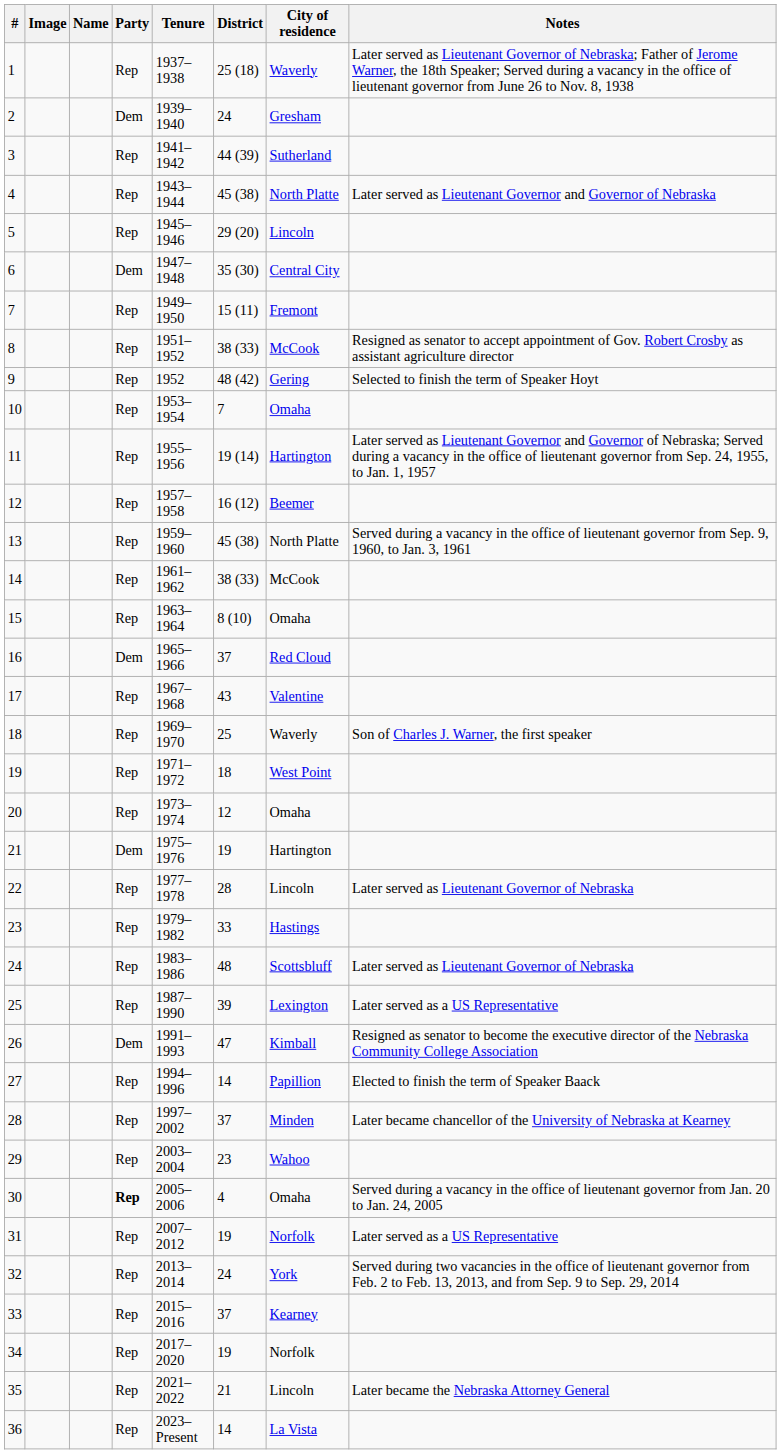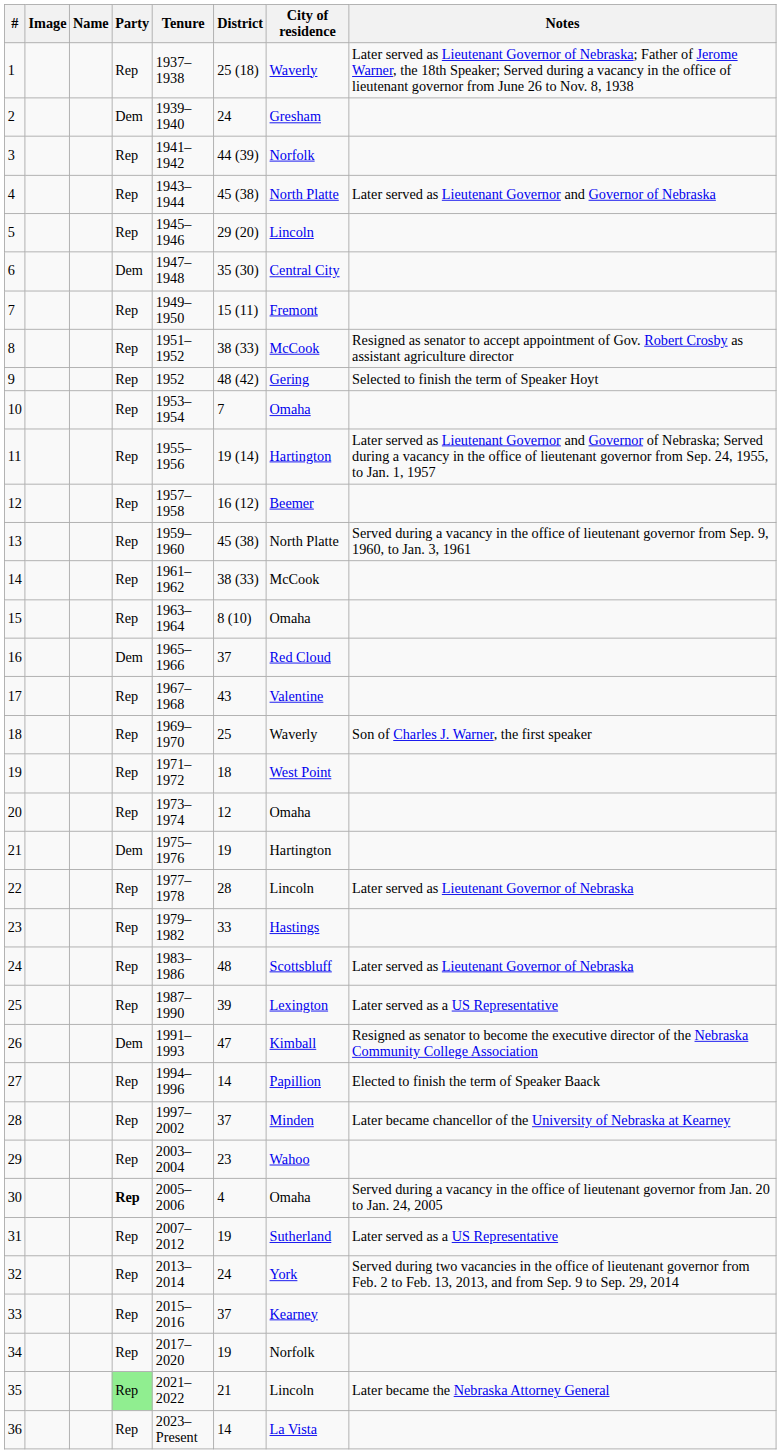3 | City of residence: Sutherland -> Norfolk
31 | City of residence: Norfolk -> Sutherland
35 | Party: no background -> lightgreen background
